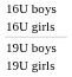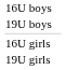rows swapped: 16U girls <-> 19U boys
